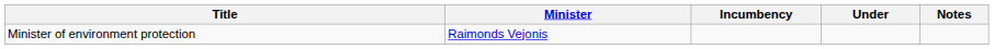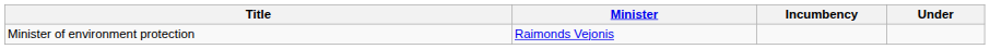- column: Notes
